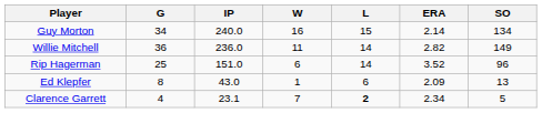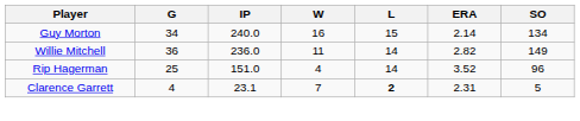Rip Hagerman | W: 6 -> 4
- row: Ed Klepfer | 8 | 43.0 | 1 | 6 | 2.09 | 13
Clarence Garrett | ERA: 2.34 -> 2.31
